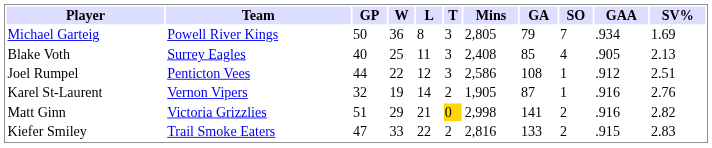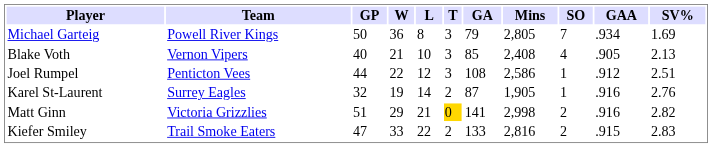columns swapped: Mins <-> GA
Blake Voth | Team: Surrey Eagles -> Vernon Vipers
Blake Voth | W: 25 -> 21
Blake Voth | L: 11 -> 10
Karel St-Laurent | Team: Vernon Vipers -> Surrey Eagles
